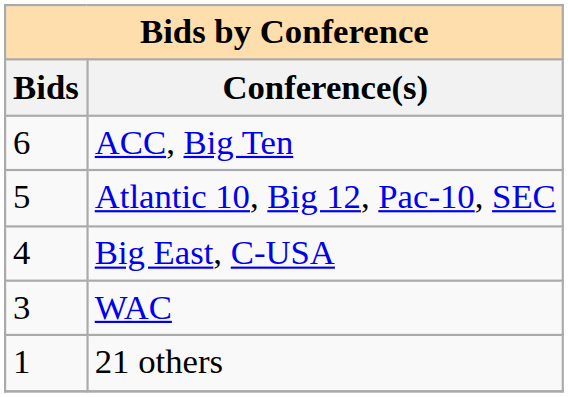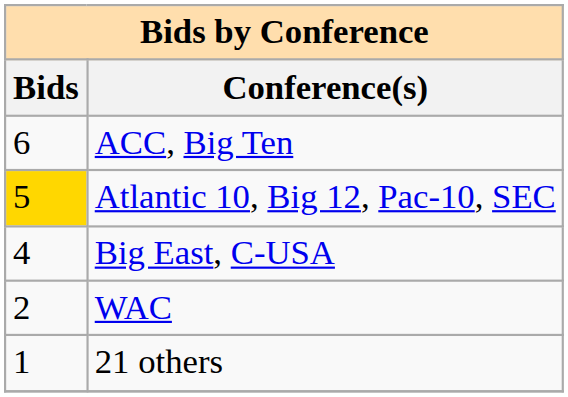Atlantic 10, Big 12, Pac-10, SEC | Bids: no background -> gold background
WAC | Bids: 3 -> 2
